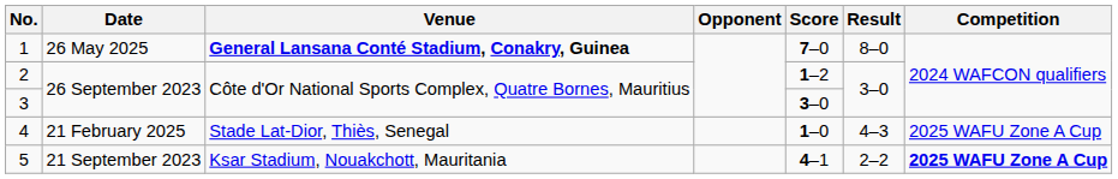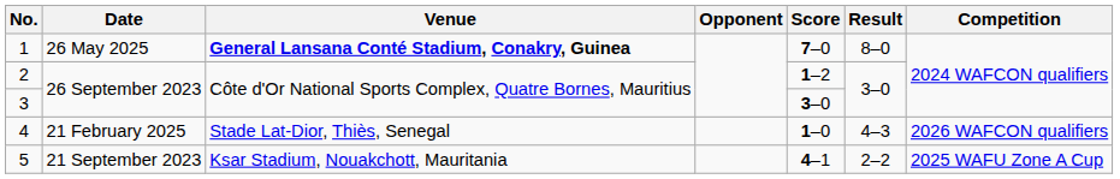4 | Competition: 2025 WAFU Zone A Cup -> 2026 WAFCON qualifiers
5 | Competition: bold -> normal
